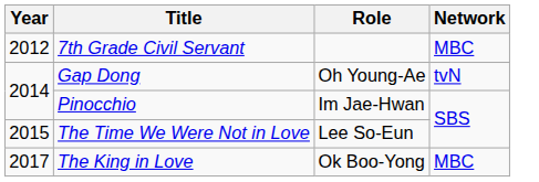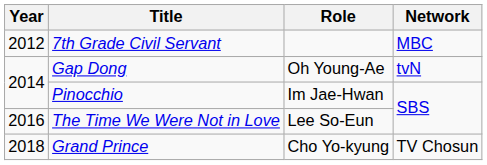The Time We Were Not in Love | Year: 2015 -> 2016
- row: 2017 | The King in Love | Ok Boo-Yong | MBC
+ row: 2018 | Grand Prince | Cho Yo-kyung | TV Chosun
